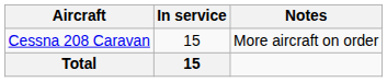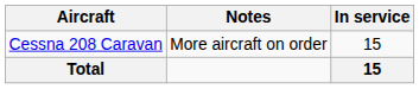columns swapped: In service <-> Notes
